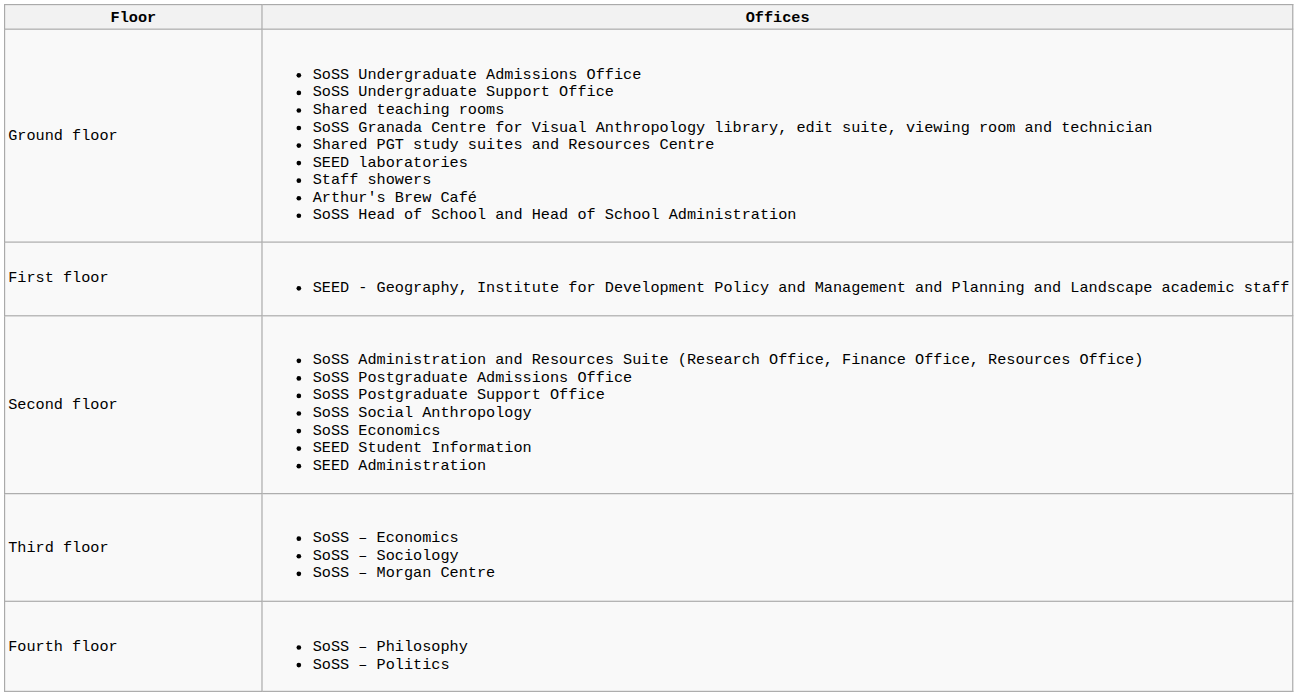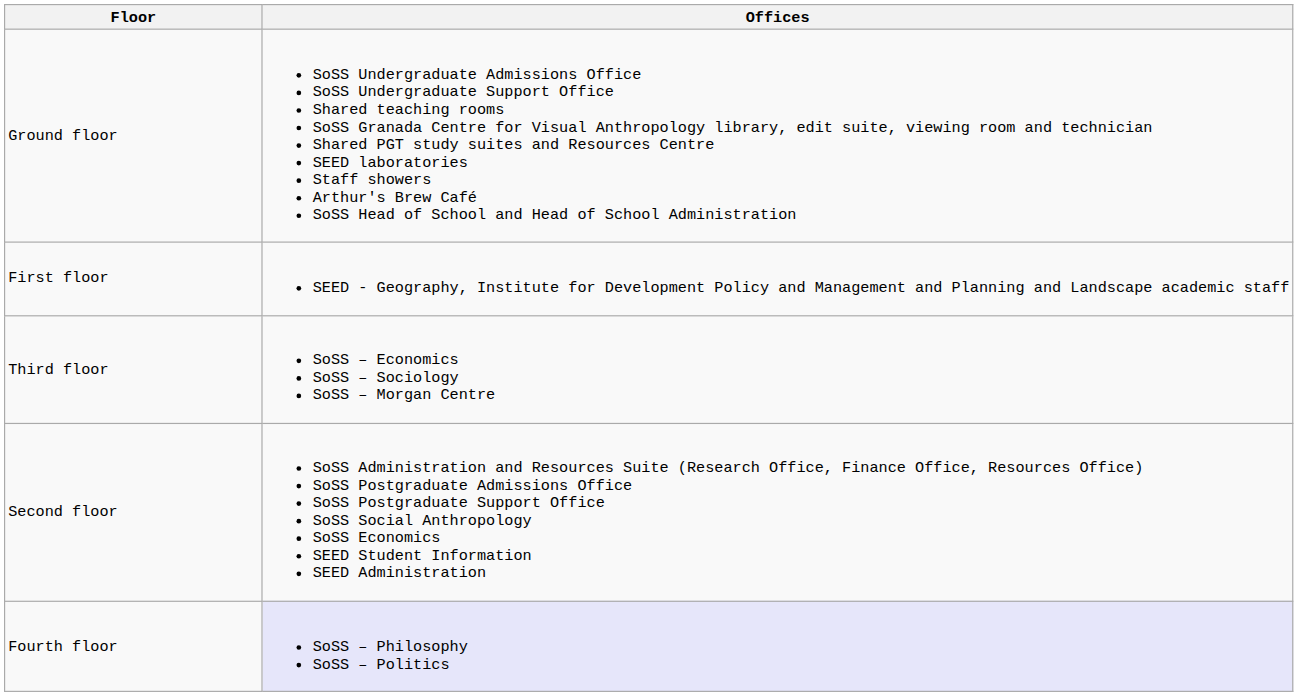rows swapped: Second floor <-> Third floor
Fourth floor | Offices: no background -> lavender background
